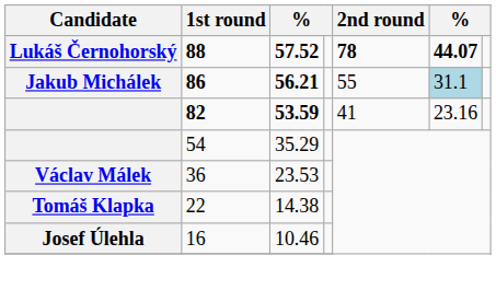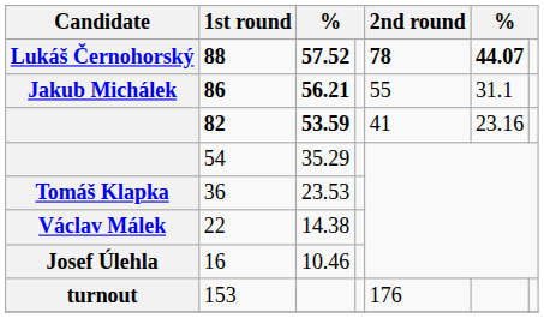86 | column 6: lightblue background -> no background
36 | Candidate: Václav Málek -> Tomáš Klapka
22 | Candidate: Tomáš Klapka -> Václav Málek
+ row: turnout | 153 | 176
